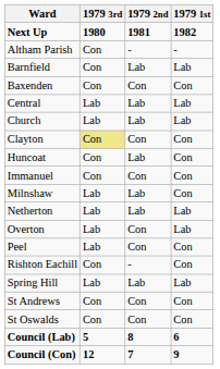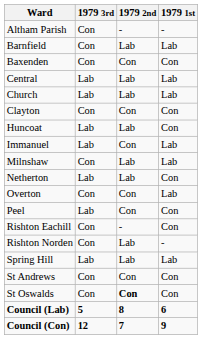- row: Next Up | 1980 | 1981 | 1982
Clayton | 1979 3rd: khaki background -> no background
Huncoat | 1979 3rd: Con -> Lab
Immanuel | 1979 3rd: Con -> Lab
Immanuel | 1979 1st: Con -> Lab
Milnshaw | 1979 3rd: Lab -> Con
Milnshaw | 1979 1st: Con -> Lab
Netherton | 1979 1st: Lab -> Con
Overton | 1979 3rd: Lab -> Con
+ row: Rishton Norden | Con | Lab | -
St Oswalds | 1979 2nd: normal -> bold
